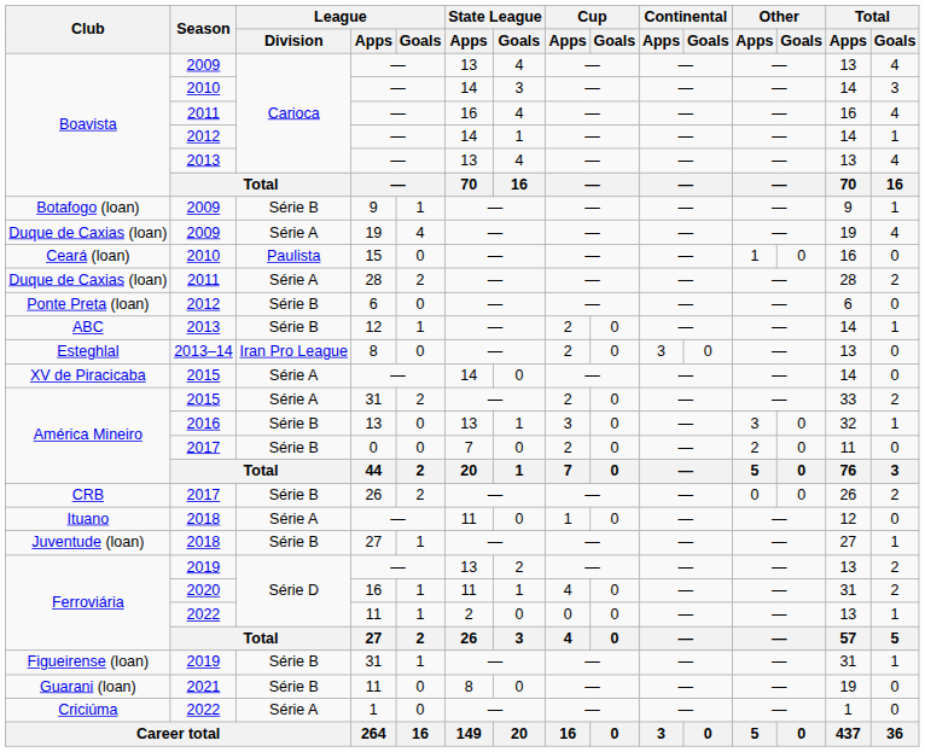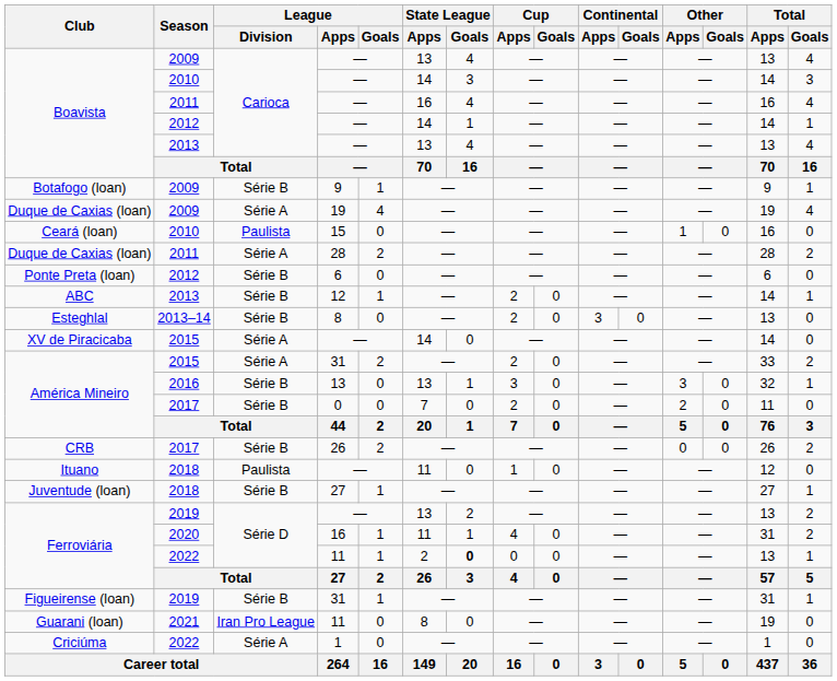Esteghlal | League / Division: Iran Pro League -> Série B
Ituano | League / Division: Série A -> Paulista
Ferroviária / 2022 | State League / Goals: normal -> bold
Guarani (loan) | League / Division: Série B -> Iran Pro League
